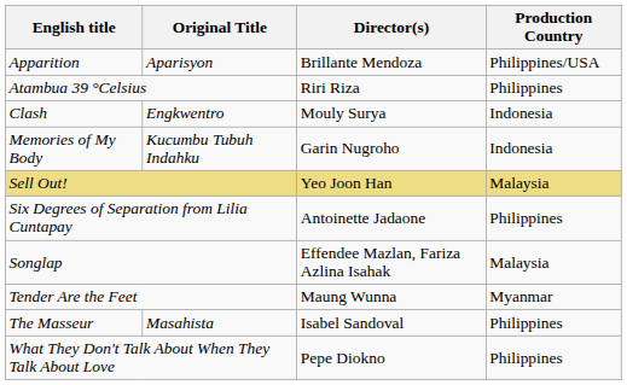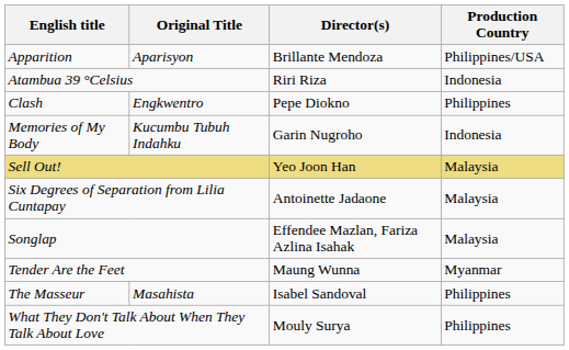Atambua 39 °Celsius | Production Country: Philippines -> Indonesia
Clash | Director(s): Mouly Surya -> Pepe Diokno
Clash | Production Country: Indonesia -> Philippines
Six Degrees of Separation from Lilia Cuntapay | Production Country: Philippines -> Malaysia
What They Don't Talk About When They Talk About Love | Director(s): Pepe Diokno -> Mouly Surya
